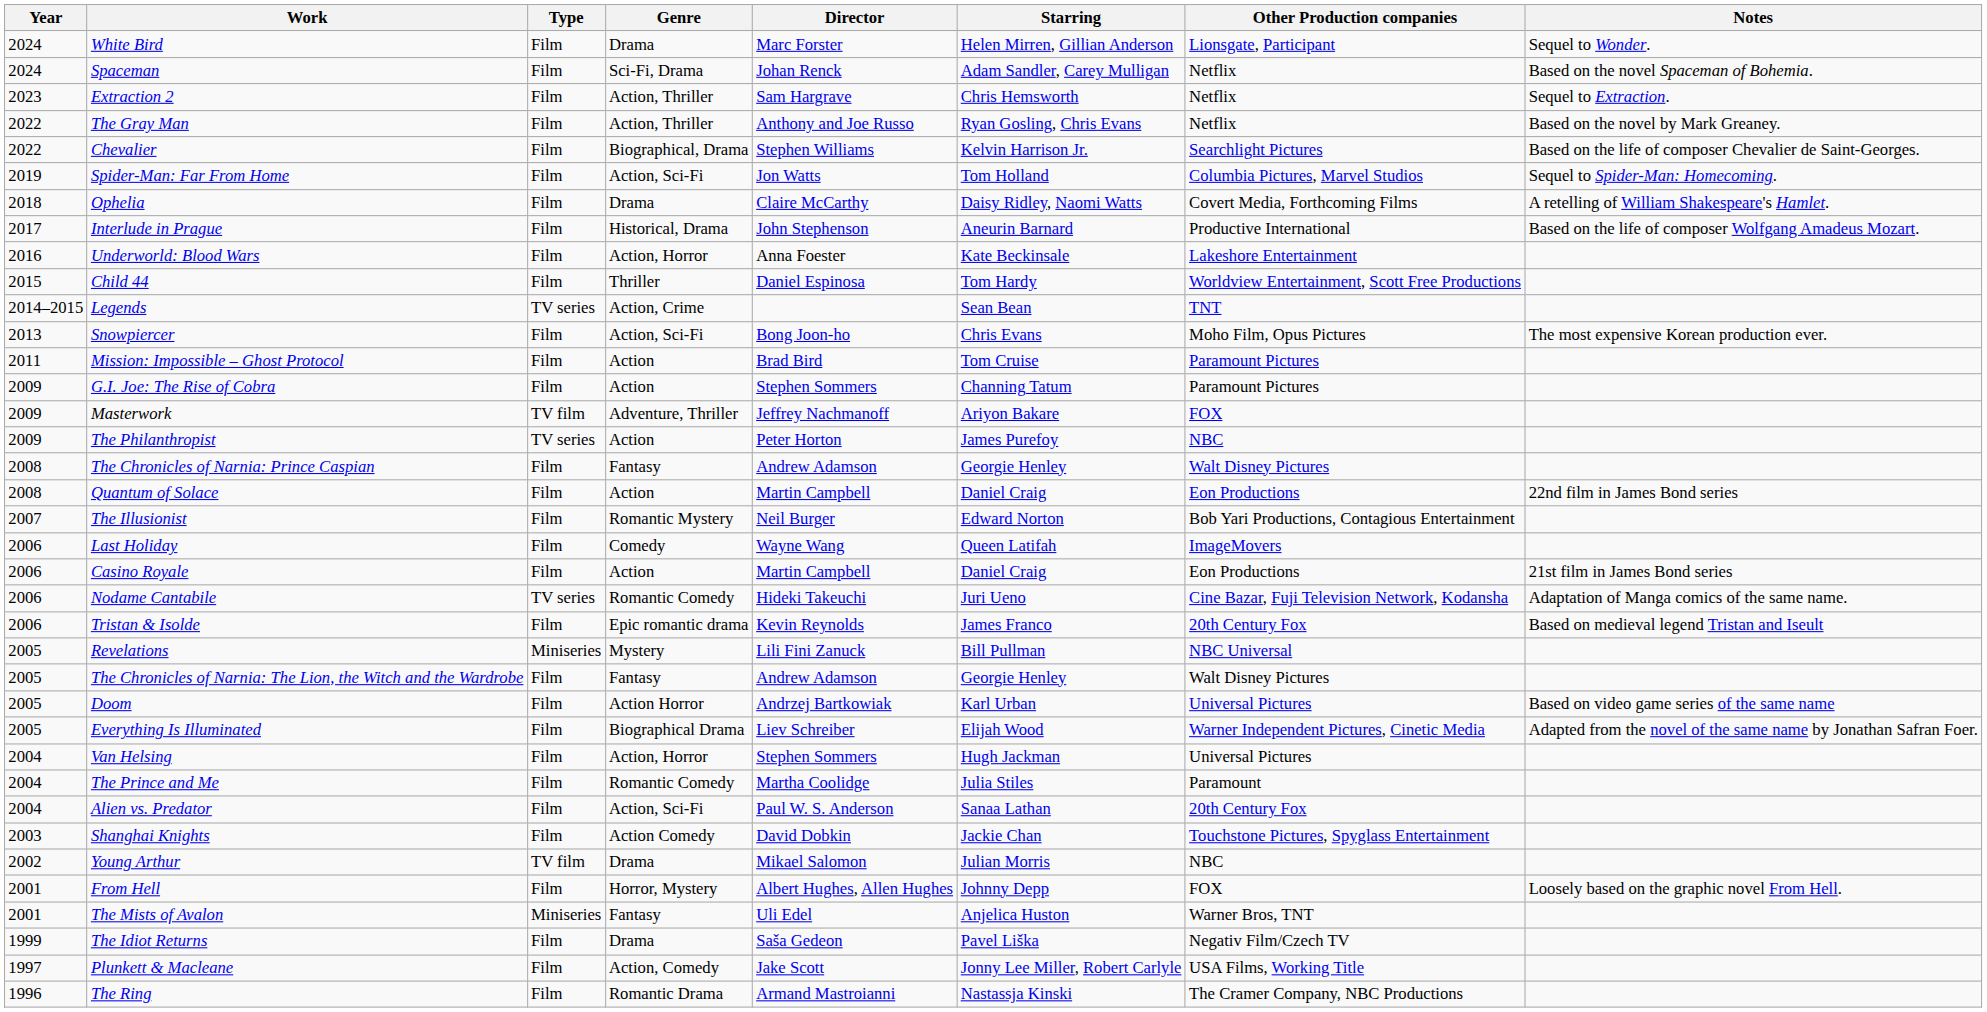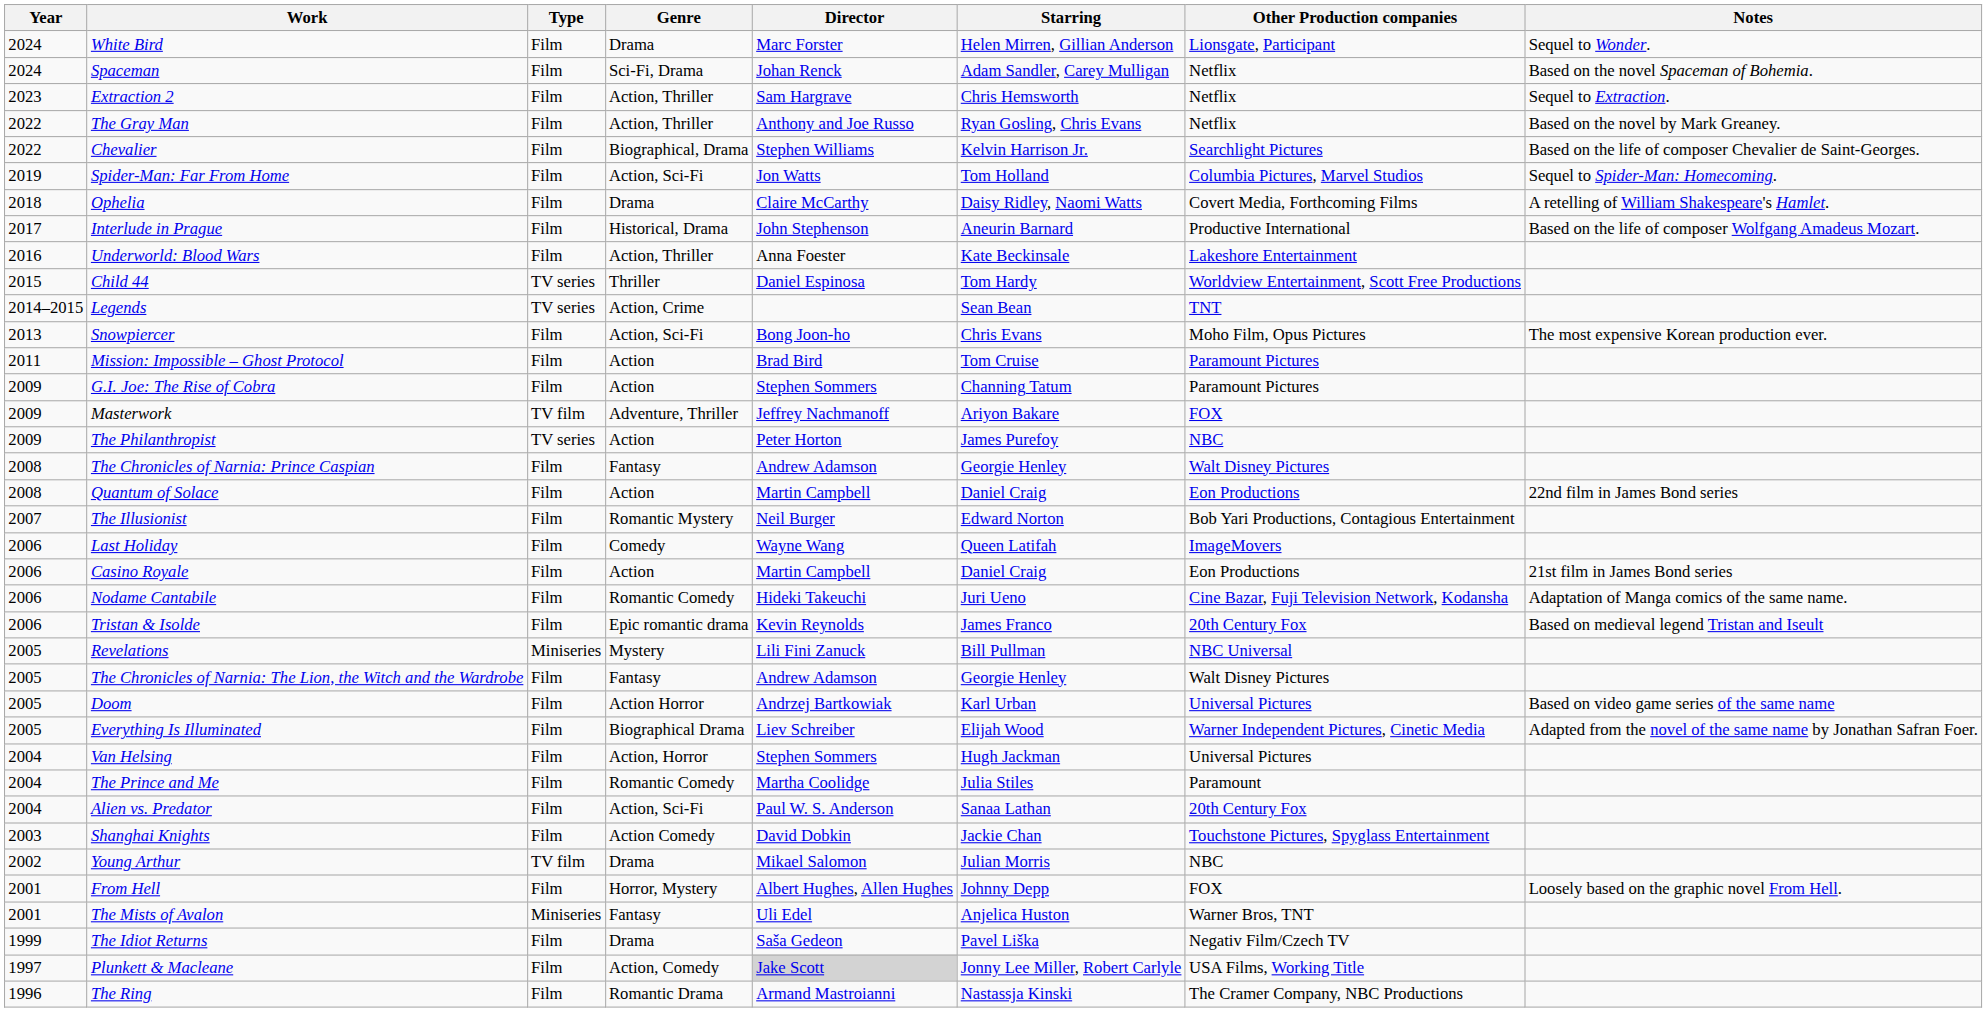Underworld: Blood Wars | Genre: Action, Horror -> Action, Thriller
Child 44 | Type: Film -> TV series
Nodame Cantabile | Type: TV series -> Film
Plunkett & Macleane | Director: no background -> lightgrey background
